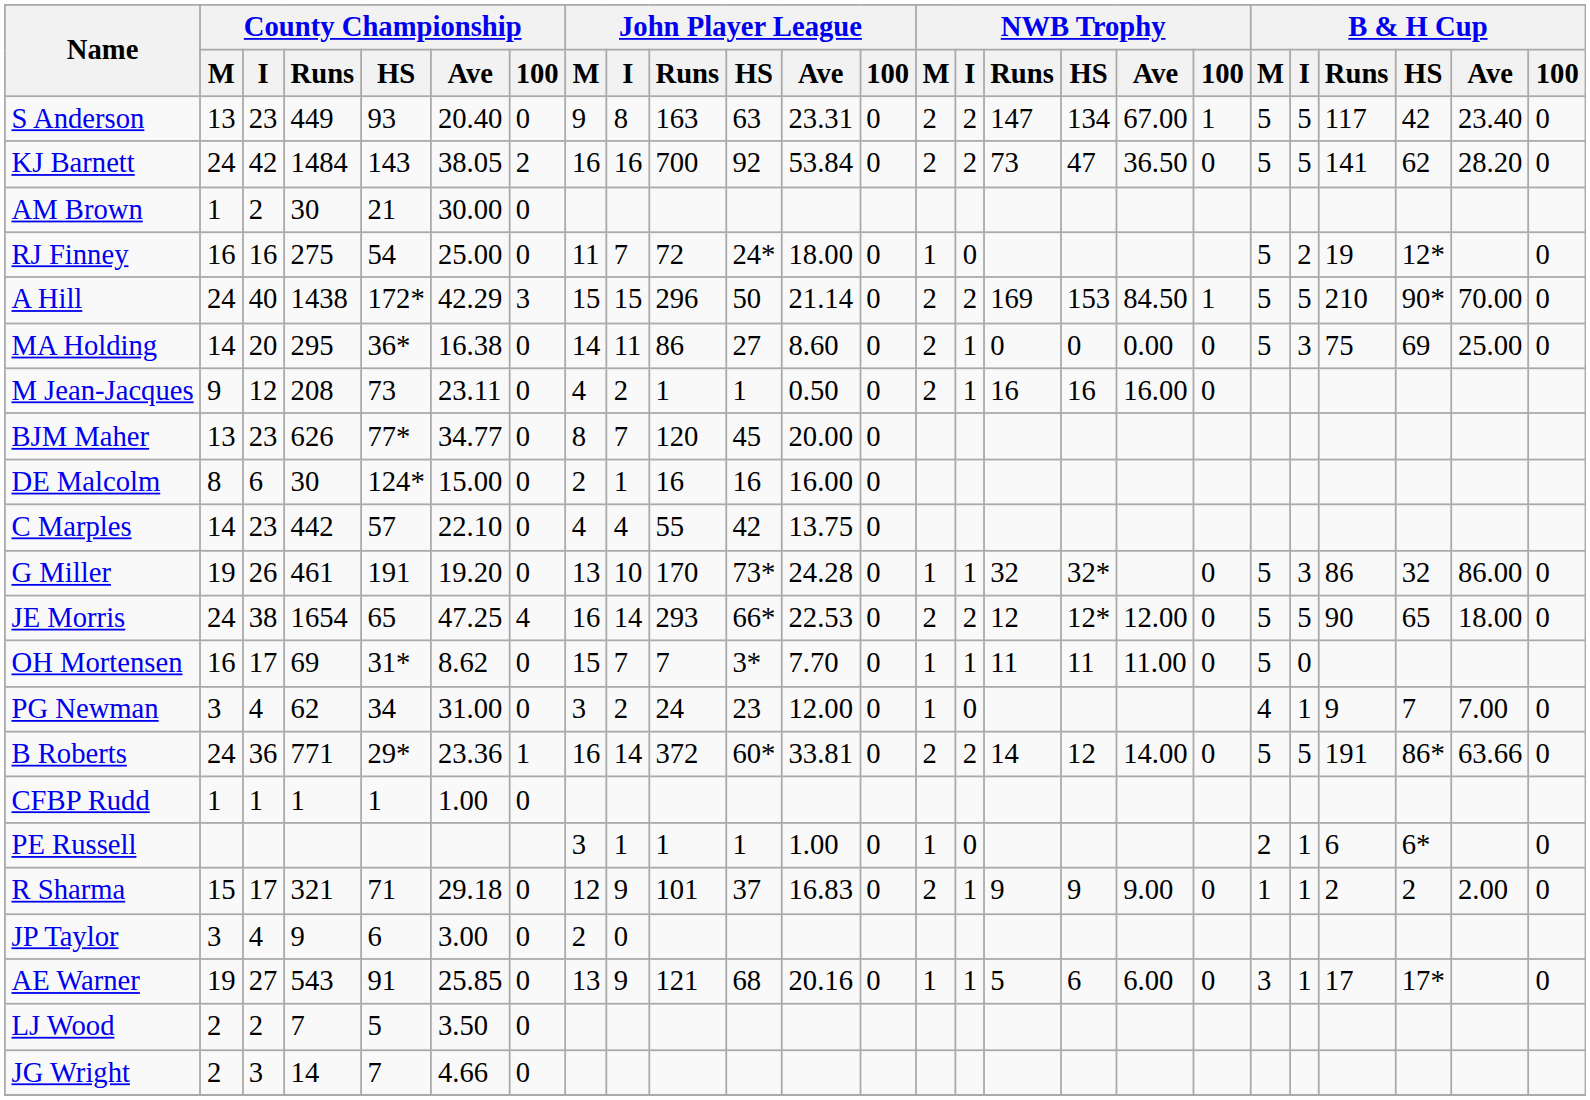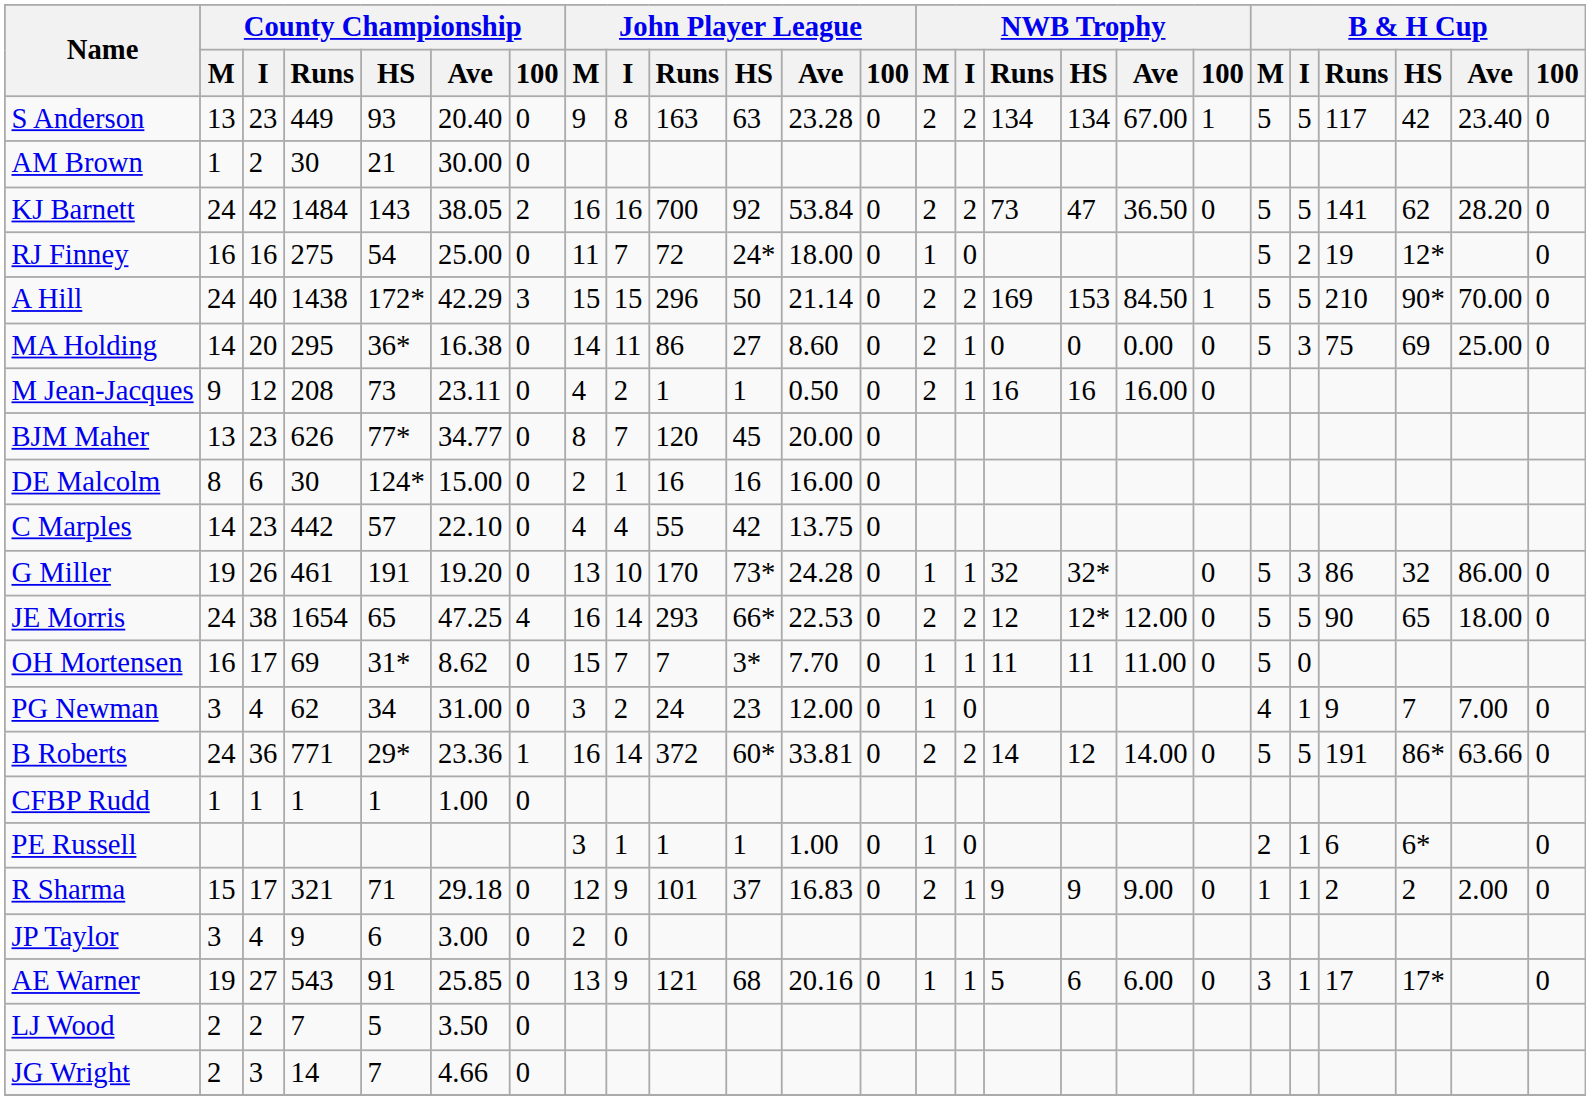S Anderson | John Player League / Ave: 23.31 -> 23.28
S Anderson | NWB Trophy / Runs: 147 -> 134
rows swapped: KJ Barnett <-> AM Brown
